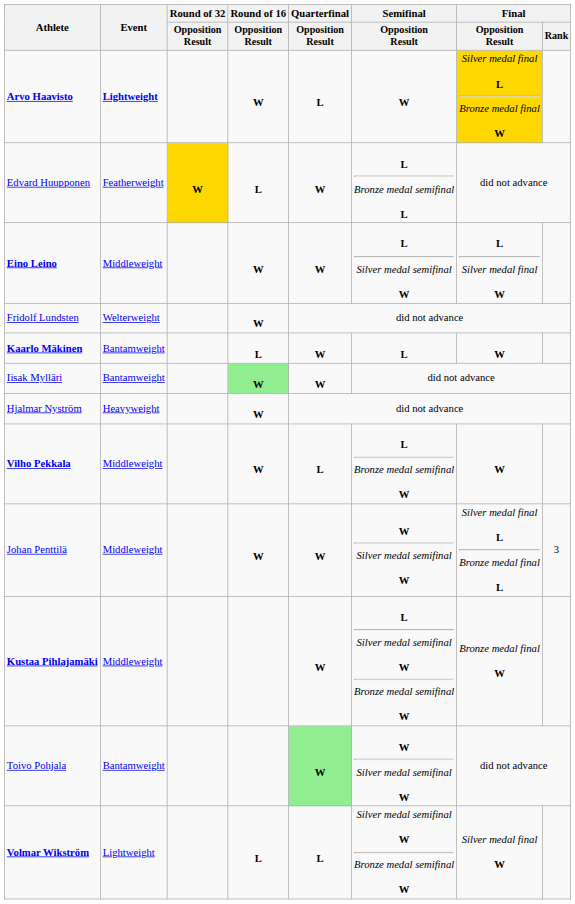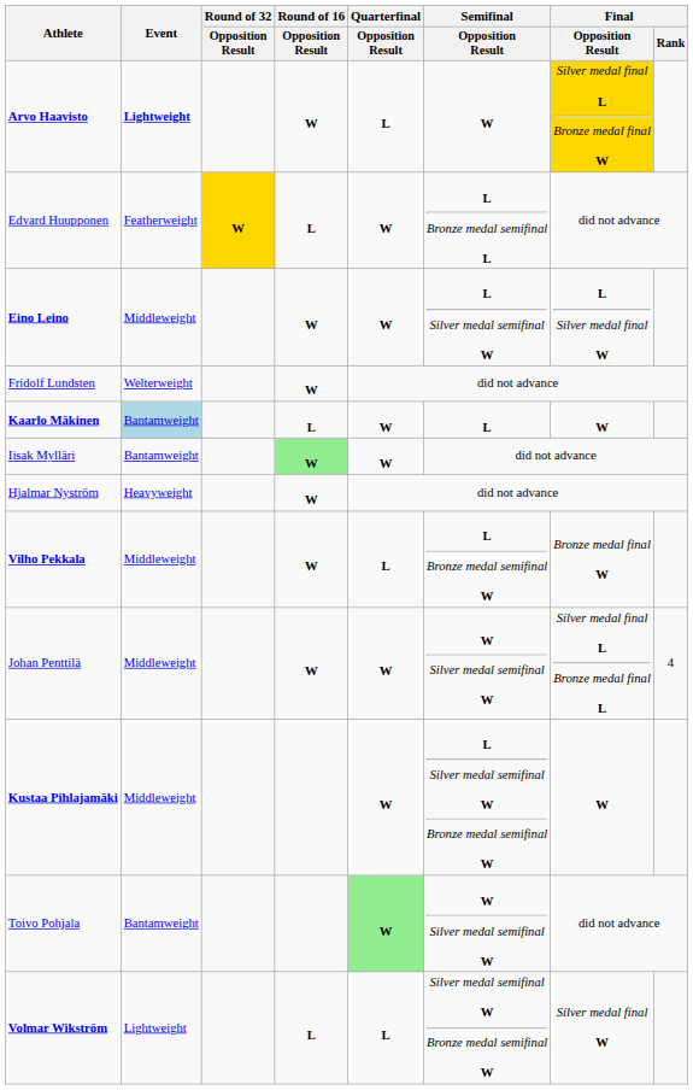Kaarlo Mäkinen | Event: no background -> lightblue background
Vilho Pekkala | Final / Opposition Result: W -> Bronze medal final W
Johan Penttilä | Final / Rank: 3 -> 4
Kustaa Pihlajamäki | Final / Opposition Result: Bronze medal final W -> W
